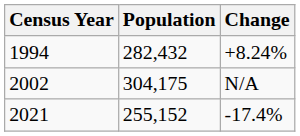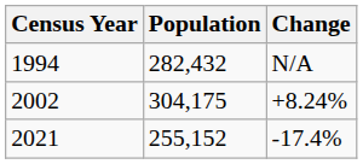1994 | Change: +8.24% -> N/A
2002 | Change: N/A -> +8.24%
